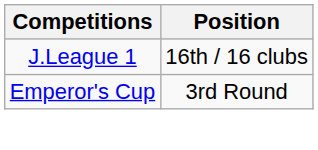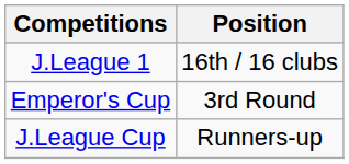+ row: J.League Cup | Runners-up
